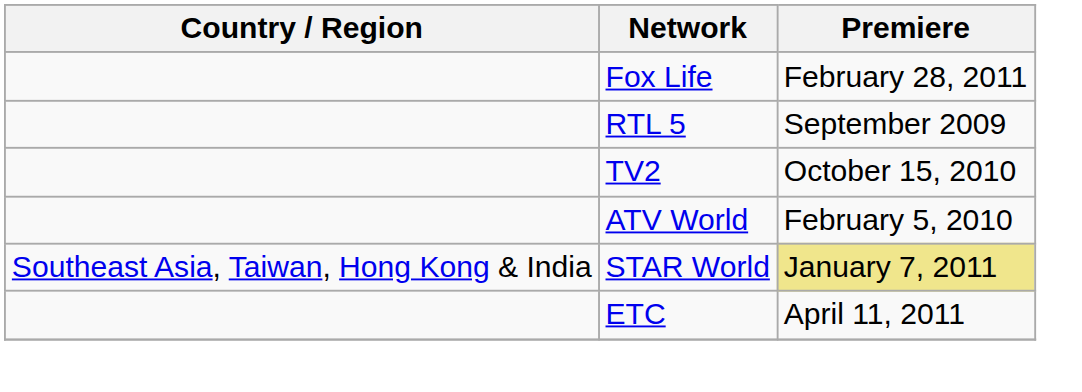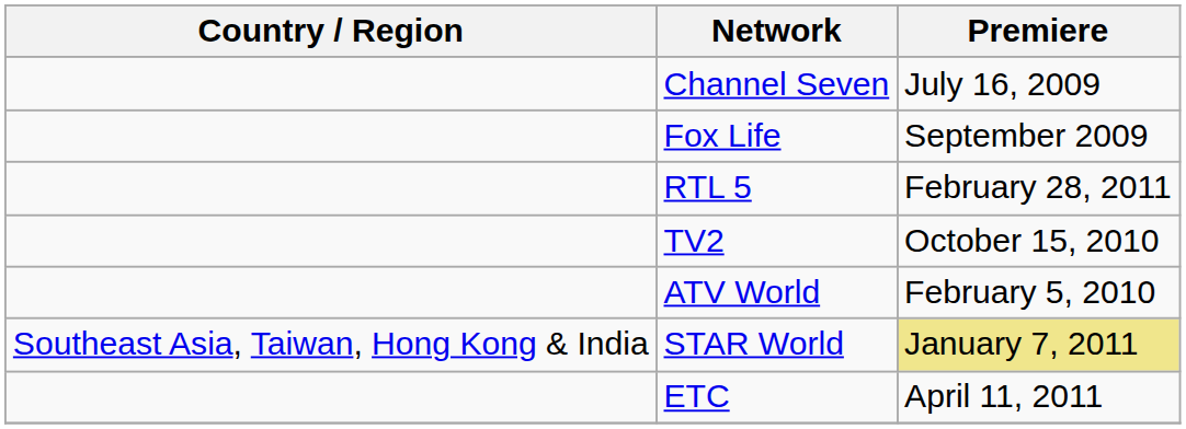+ row: Channel Seven | July 16, 2009
Fox Life | Premiere: February 28, 2011 -> September 2009
RTL 5 | Premiere: September 2009 -> February 28, 2011
